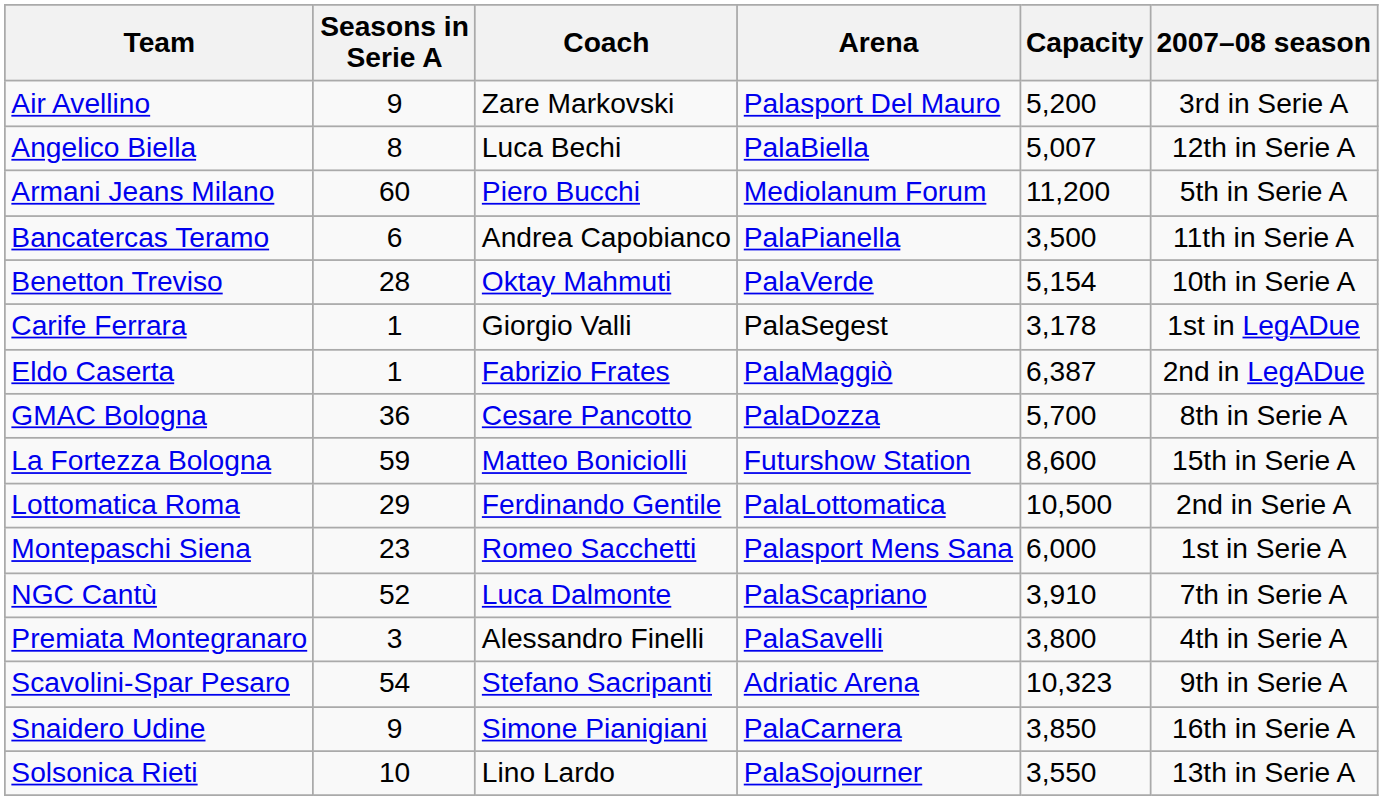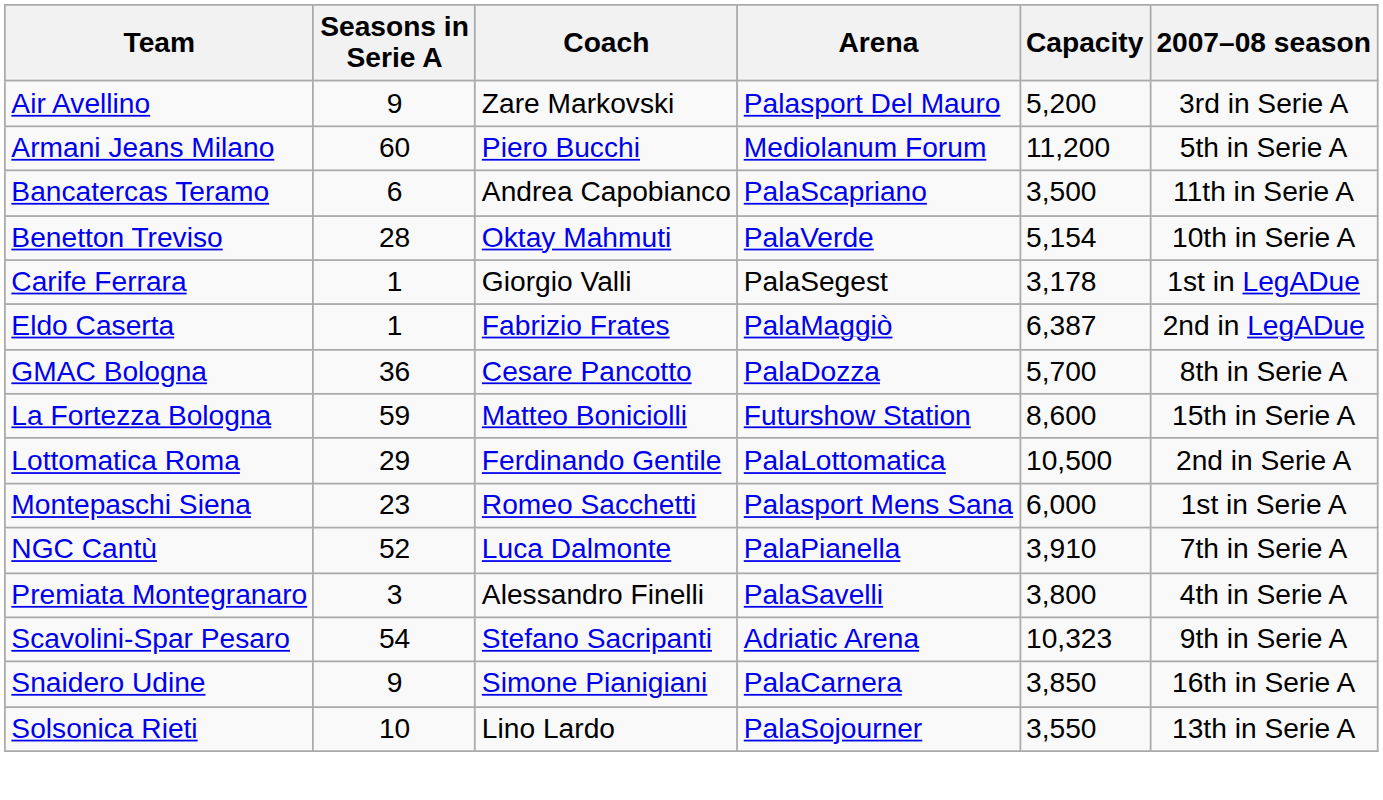- row: Angelico Biella | 8 | Luca Bechi | PalaBiella | 5,007 | 12th in Serie A
Bancatercas Teramo | Arena: PalaPianella -> PalaScapriano
NGC Cantù | Arena: PalaScapriano -> PalaPianella
